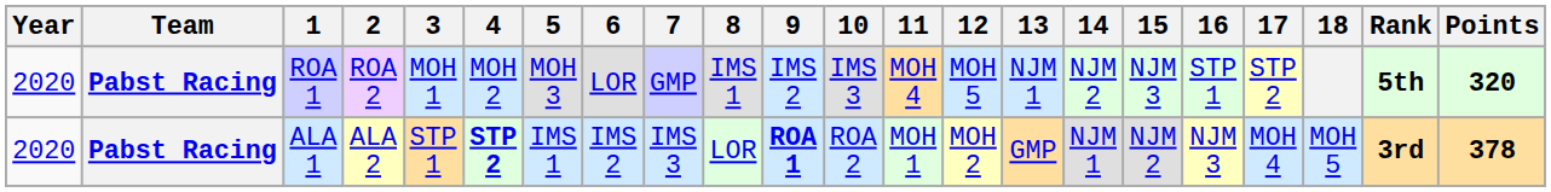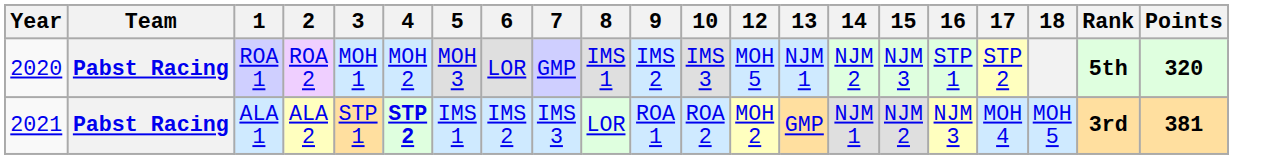- column: 11 | MOH 4 | MOH 1
ALA 1 | Year: 2020 -> 2021
ALA 1 | 9: bold -> normal
ALA 1 | Points: 378 -> 381
